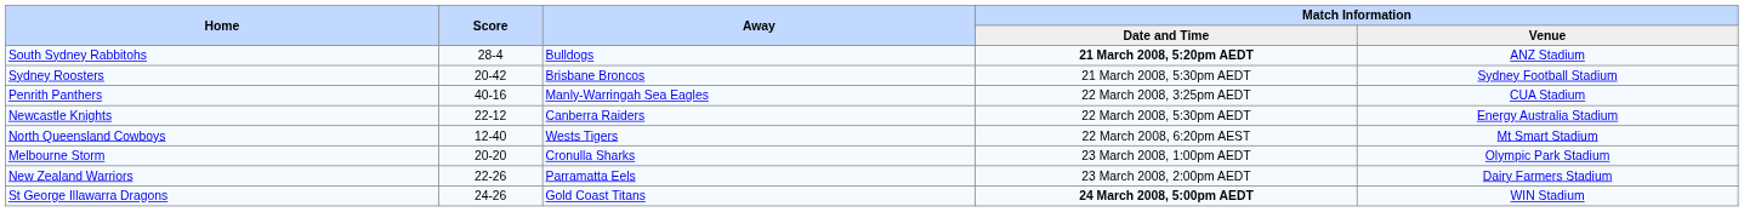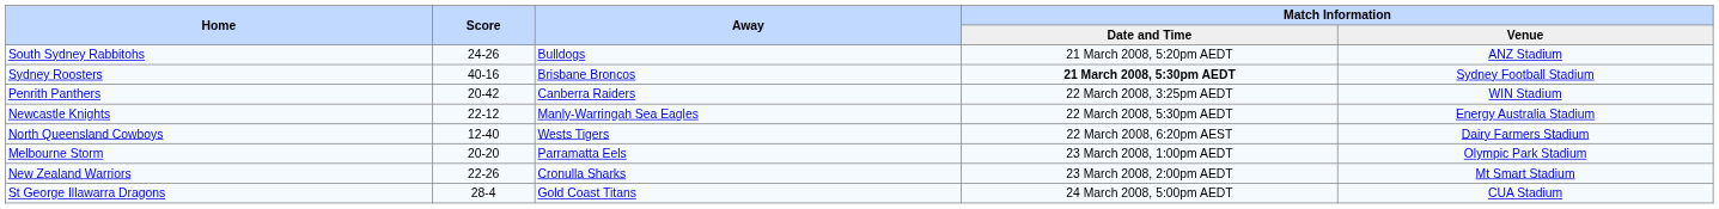South Sydney Rabbitohs | Score: 28-4 -> 24-26
South Sydney Rabbitohs | Match Information / Date and Time: bold -> normal
Sydney Roosters | Score: 20-42 -> 40-16
Sydney Roosters | Match Information / Date and Time: normal -> bold
Penrith Panthers | Score: 40-16 -> 20-42
Penrith Panthers | Away: Manly-Warringah Sea Eagles -> Canberra Raiders
Penrith Panthers | Match Information / Venue: CUA Stadium -> WIN Stadium
Newcastle Knights | Away: Canberra Raiders -> Manly-Warringah Sea Eagles
North Queensland Cowboys | Match Information / Venue: Mt Smart Stadium -> Dairy Farmers Stadium
Melbourne Storm | Away: Cronulla Sharks -> Parramatta Eels
New Zealand Warriors | Away: Parramatta Eels -> Cronulla Sharks
New Zealand Warriors | Match Information / Venue: Dairy Farmers Stadium -> Mt Smart Stadium
St George Illawarra Dragons | Score: 24-26 -> 28-4
St George Illawarra Dragons | Match Information / Date and Time: bold -> normal
St George Illawarra Dragons | Match Information / Venue: WIN Stadium -> CUA Stadium
